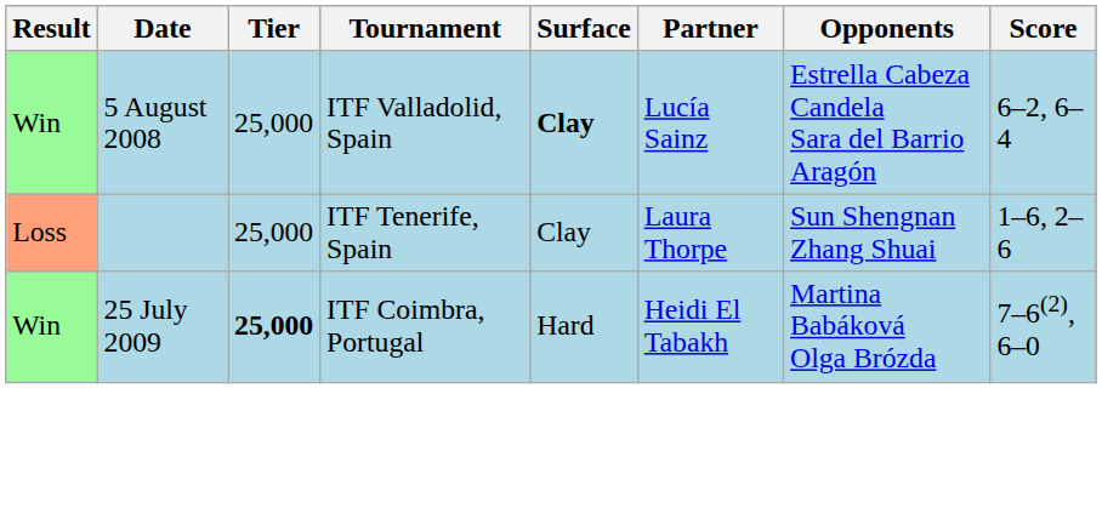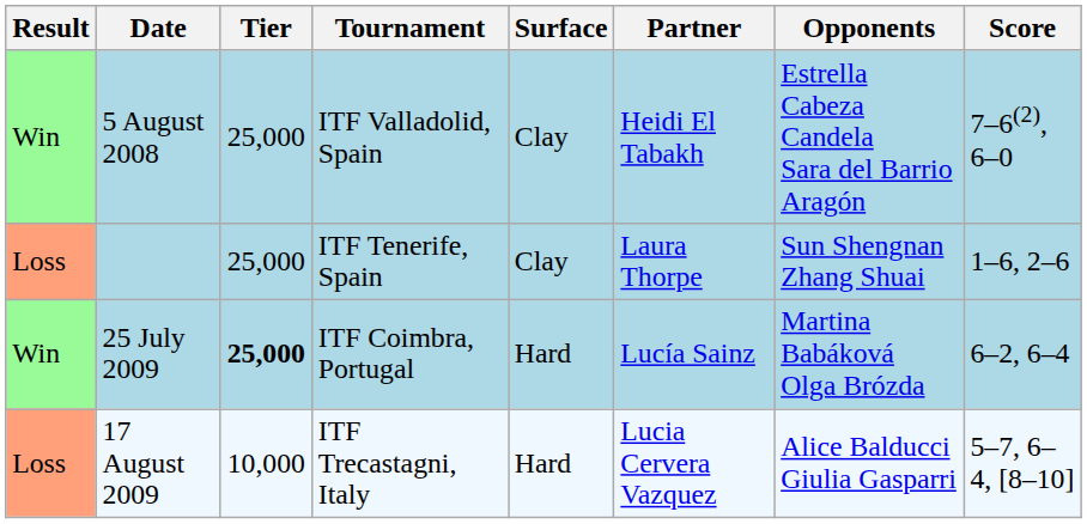5 August 2008 | Surface: bold -> normal
5 August 2008 | Partner: Lucía Sainz -> Heidi El Tabakh
5 August 2008 | Score: 6–2, 6–4 -> 7–6(2), 6–0
25 July 2009 | Partner: Heidi El Tabakh -> Lucía Sainz
25 July 2009 | Score: 7–6(2), 6–0 -> 6–2, 6–4
+ row: Loss | 17 August 2009 | 10,000 | ITF Trecastagni, Italy | Hard | Lucia Cervera Vazquez | Alice Balducci Giulia Gasparri | 5–7, 6–4, [8–10]
